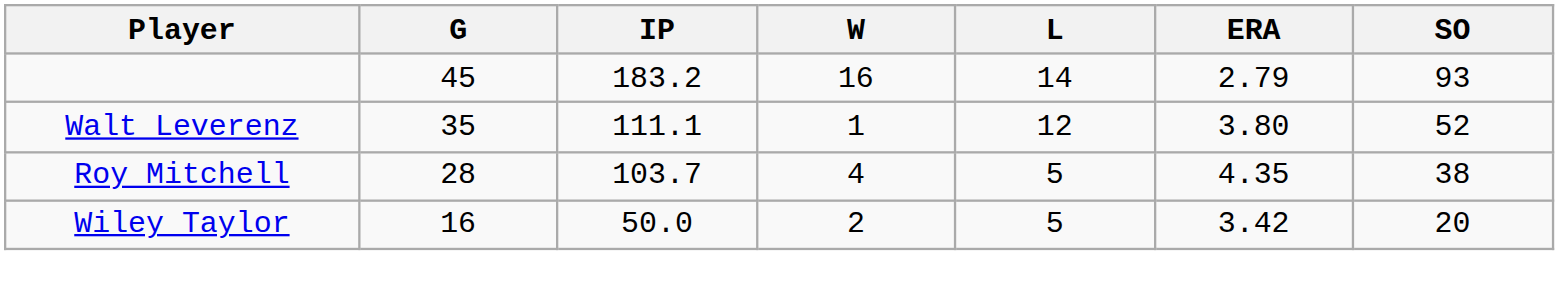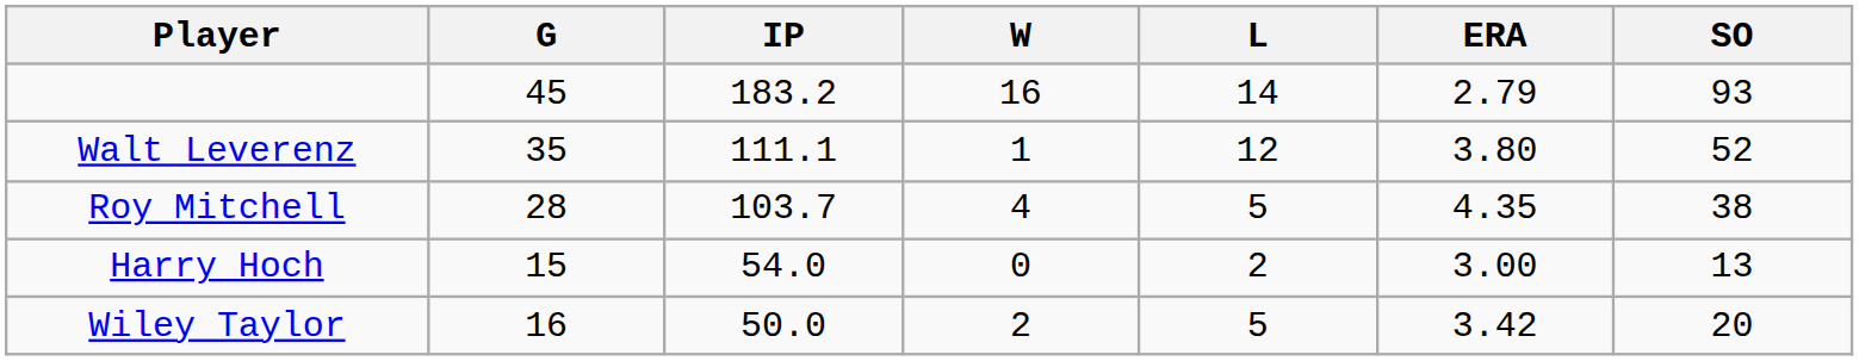+ row: Harry Hoch | 15 | 54.0 | 0 | 2 | 3.00 | 13
